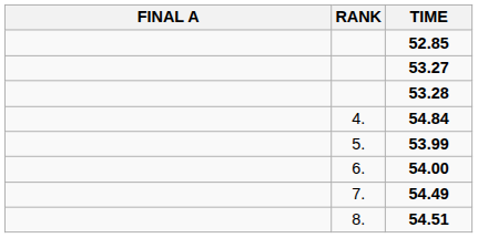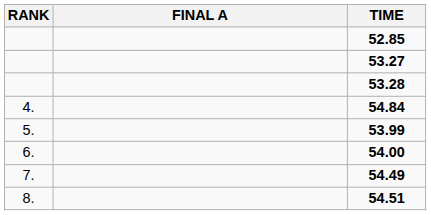columns swapped: RANK <-> FINAL A
